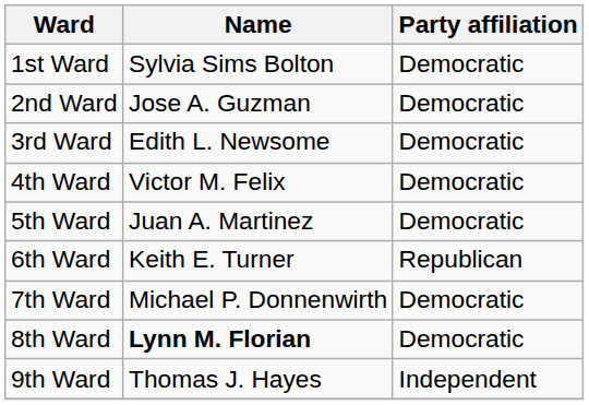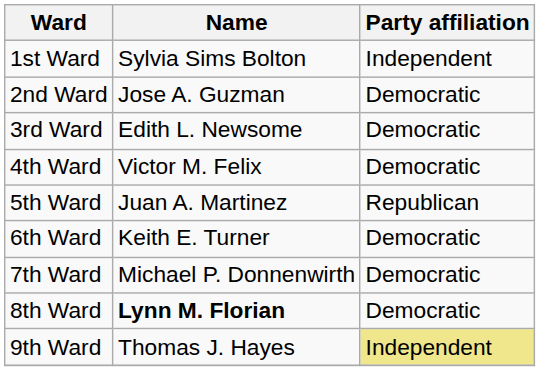1st Ward | Party affiliation: Democratic -> Independent
5th Ward | Party affiliation: Democratic -> Republican
6th Ward | Party affiliation: Republican -> Democratic
9th Ward | Party affiliation: no background -> khaki background
